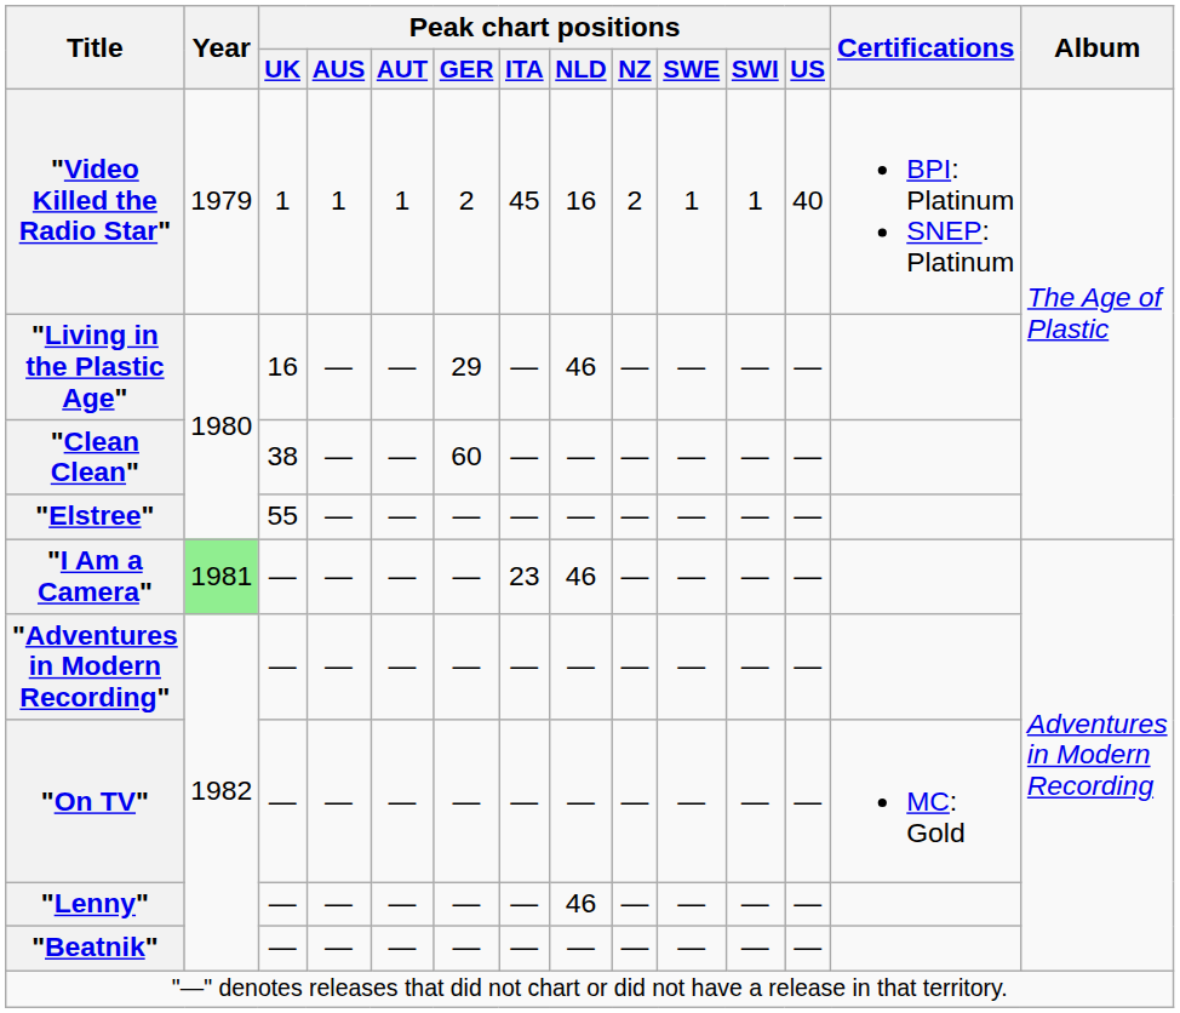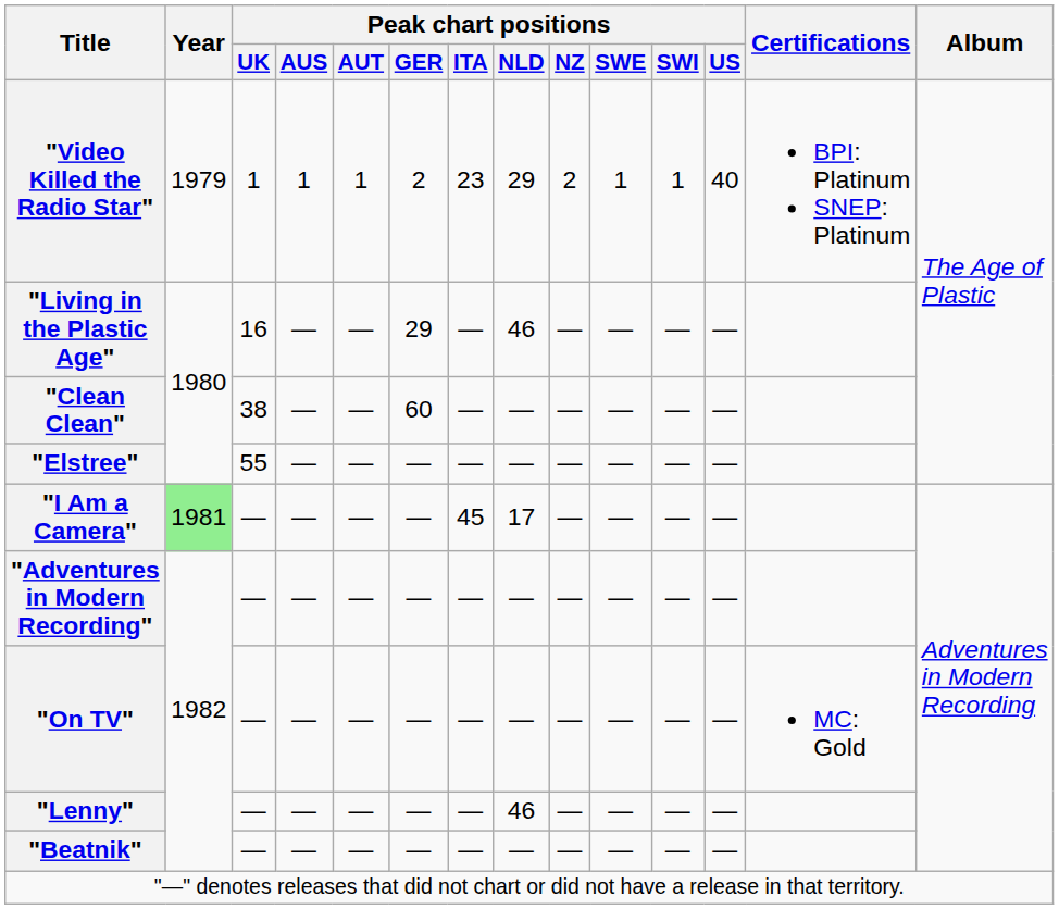"Video Killed the Radio Star" | Peak chart positions / ITA: 45 -> 23
"Video Killed the Radio Star" | Peak chart positions / NLD: 16 -> 29
"I Am a Camera" | Peak chart positions / ITA: 23 -> 45
"I Am a Camera" | Peak chart positions / NLD: 46 -> 17
